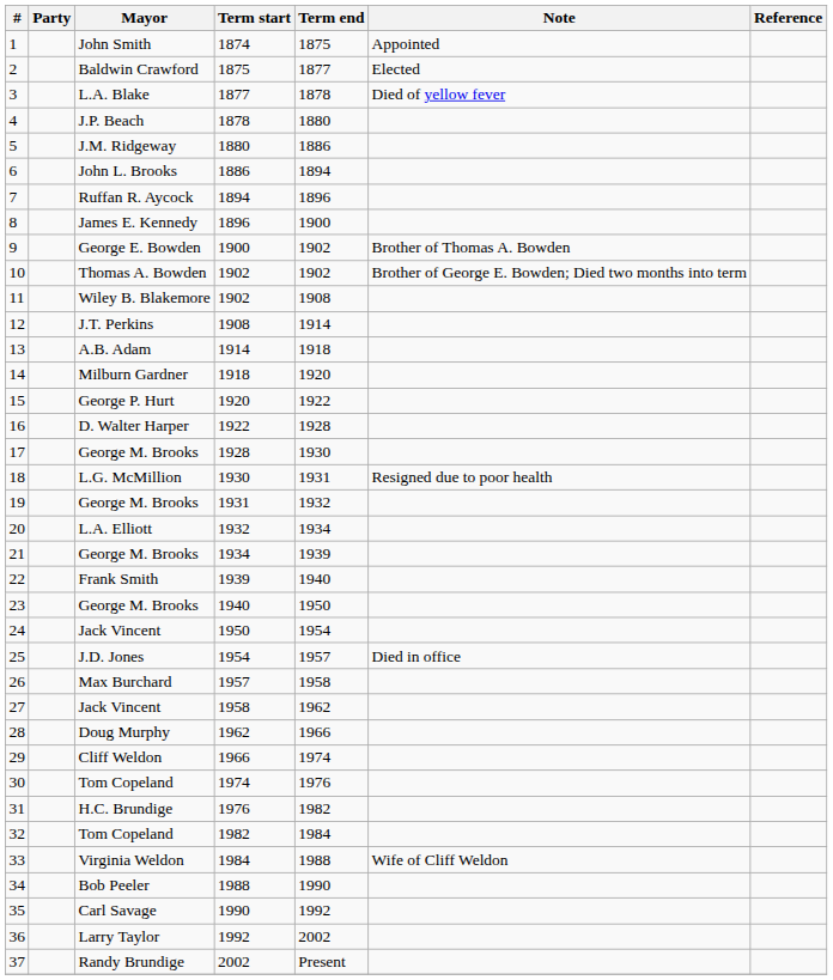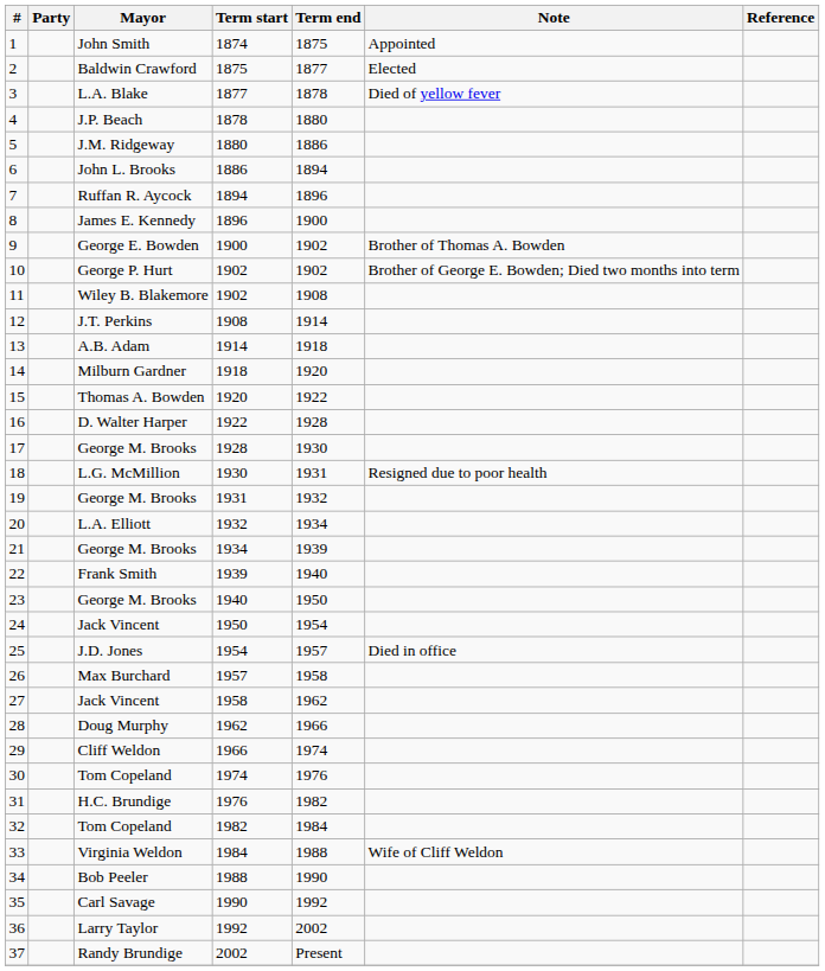10 | Mayor: Thomas A. Bowden -> George P. Hurt
15 | Mayor: George P. Hurt -> Thomas A. Bowden
